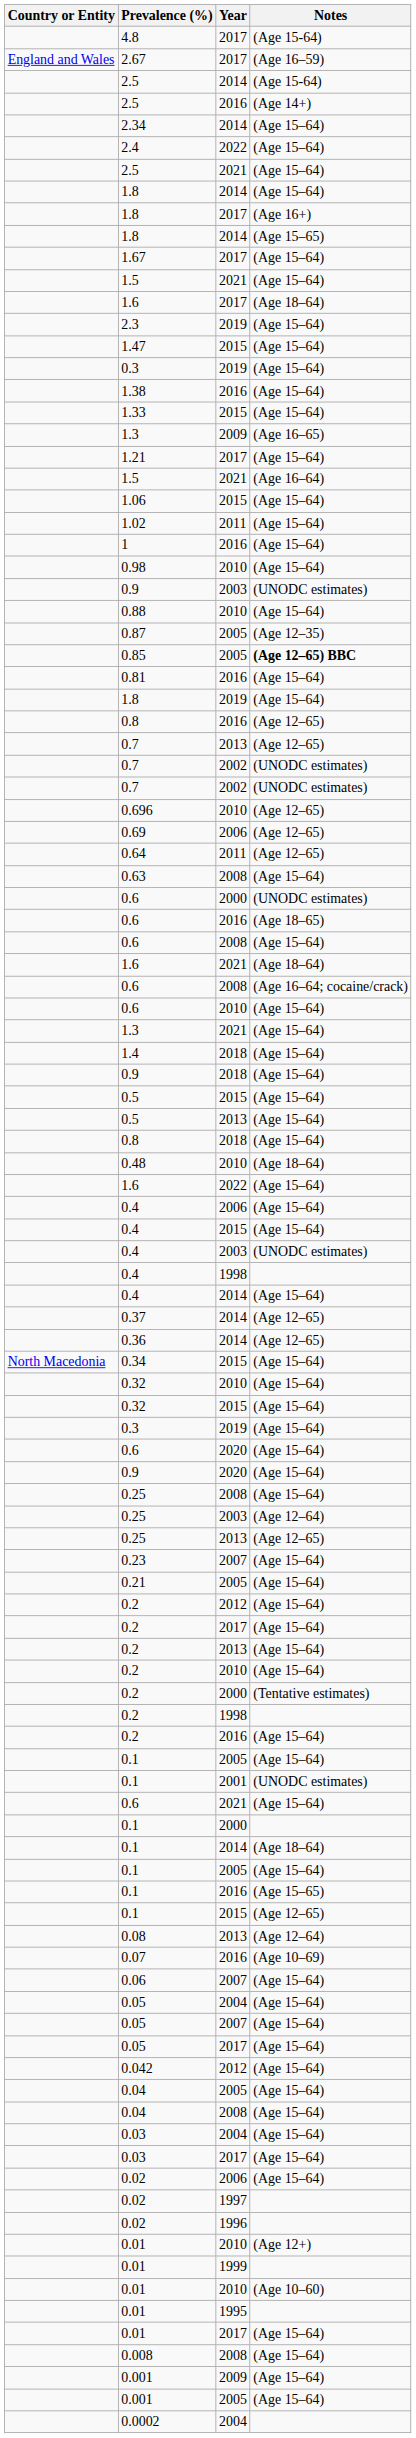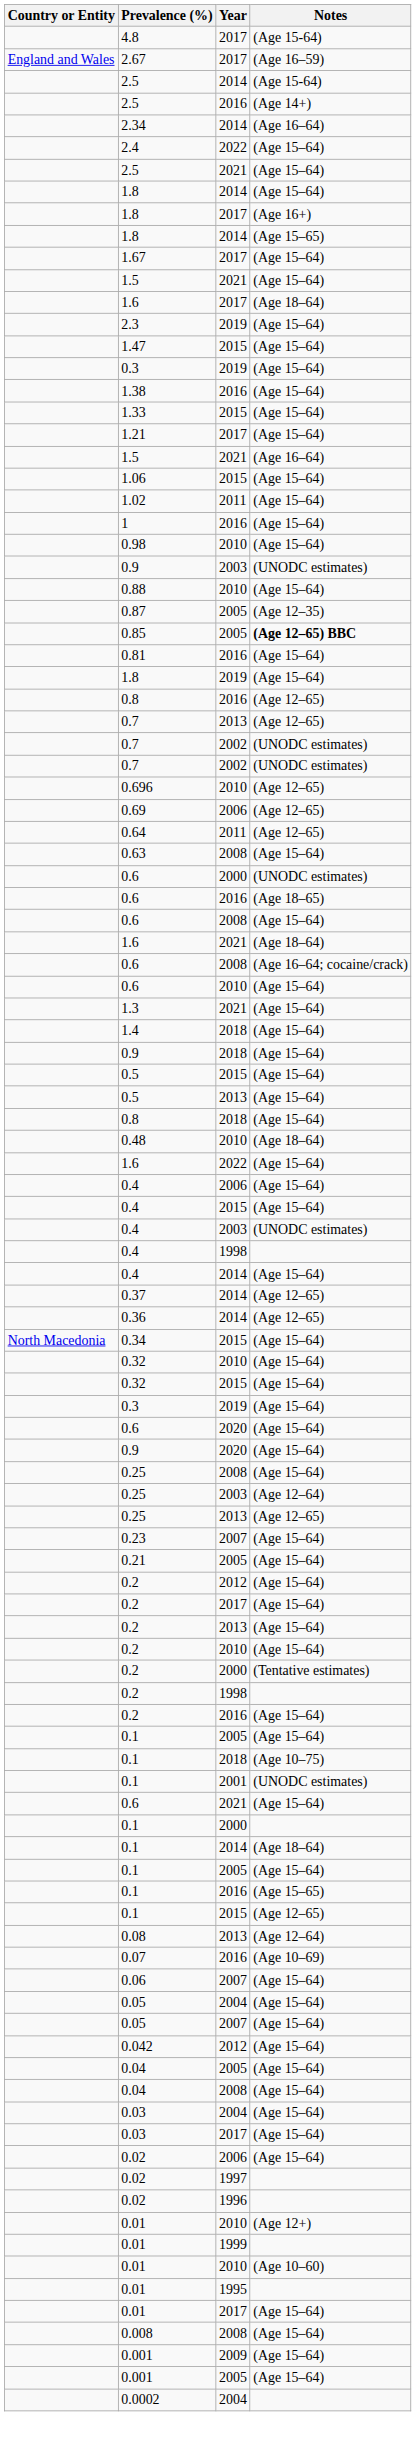2.34 | Notes: (Age 15–64) -> (Age 16–64)
- row: 1.3 | 2009 | (Age 16–65)
+ row: 0.1 | 2018 | (Age 10–75)
- row: 0.05 | 2017 | (Age 15–64)
